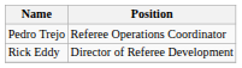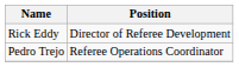rows swapped: Rick Eddy <-> Pedro Trejo
